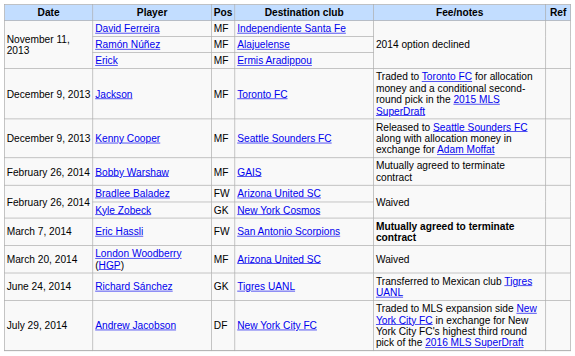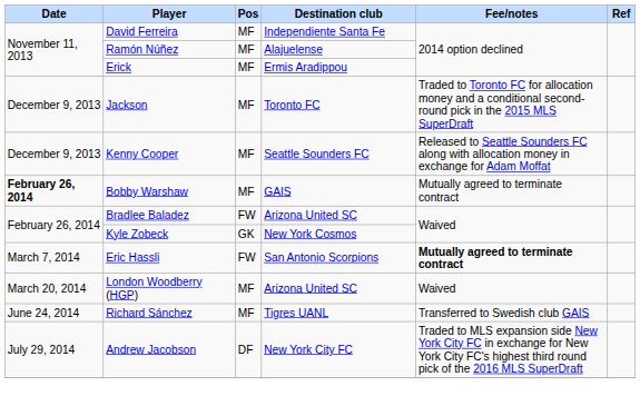Bobby Warshaw | Date: normal -> bold
Richard Sánchez | Pos: GK -> MF
Richard Sánchez | Fee/notes: Transferred to Mexican club Tigres UANL -> Transferred to Swedish club GAIS
